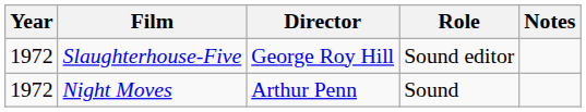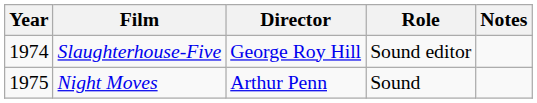Slaughterhouse-Five | Year: 1972 -> 1974
Night Moves | Year: 1972 -> 1975
